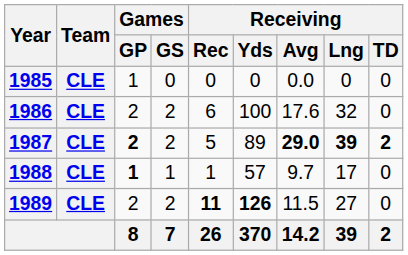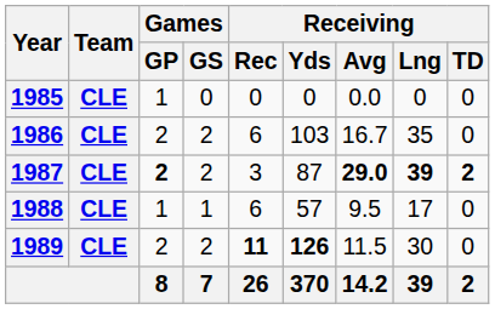1986 | Receiving / Yds: 100 -> 103
1986 | Receiving / Avg: 17.6 -> 16.7
1986 | Receiving / Lng: 32 -> 35
1987 | Receiving / Rec: 5 -> 3
1987 | Receiving / Yds: 89 -> 87
1988 | Games / GP: bold -> normal
1988 | Receiving / Rec: 1 -> 6
1988 | Receiving / Avg: 9.7 -> 9.5
1989 | Receiving / Lng: 27 -> 30
